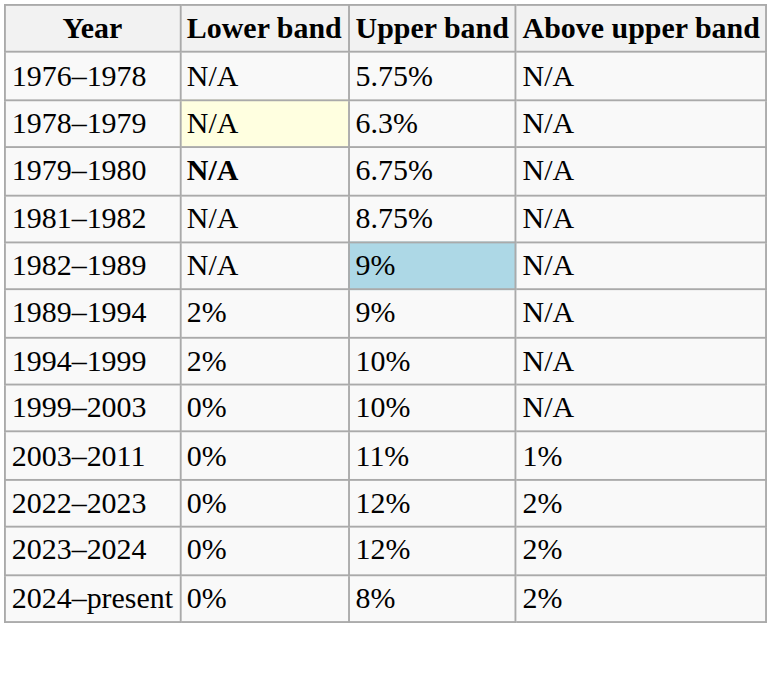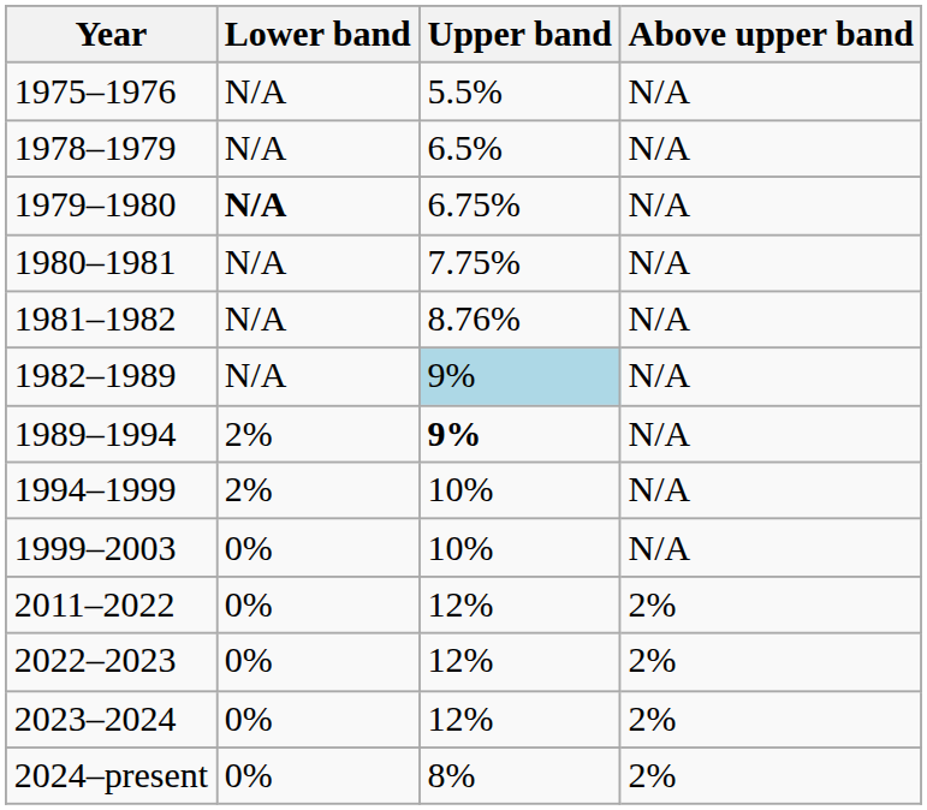+ row: 1975–1976 | N/A | 5.5% | N/A
- row: 1976–1978 | N/A | 5.75% | N/A
1978–1979 | Lower band: lightyellow background -> no background
1978–1979 | Upper band: 6.3% -> 6.5%
+ row: 1980–1981 | N/A | 7.75% | N/A
1981–1982 | Upper band: 8.75% -> 8.76%
1989–1994 | Upper band: normal -> bold
- row: 2003–2011 | 0% | 11% | 1%
+ row: 2011–2022 | 0% | 12% | 2%
